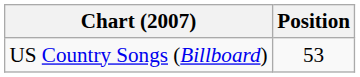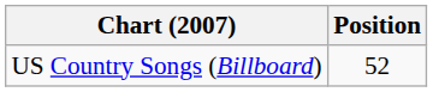US Country Songs (Billboard) | Position: 53 -> 52
